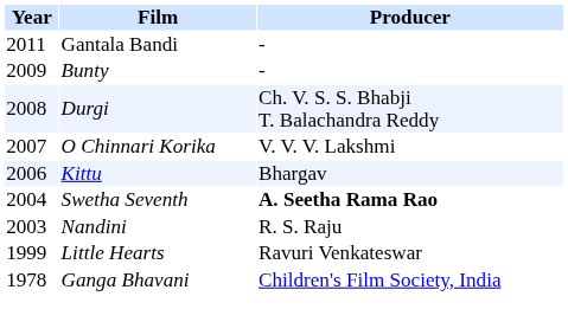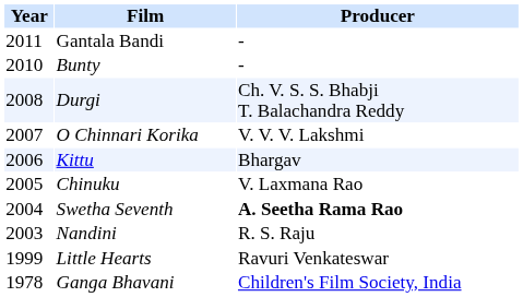Bunty | Year: 2009 -> 2010
+ row: 2005 | Chinuku | V. Laxmana Rao
